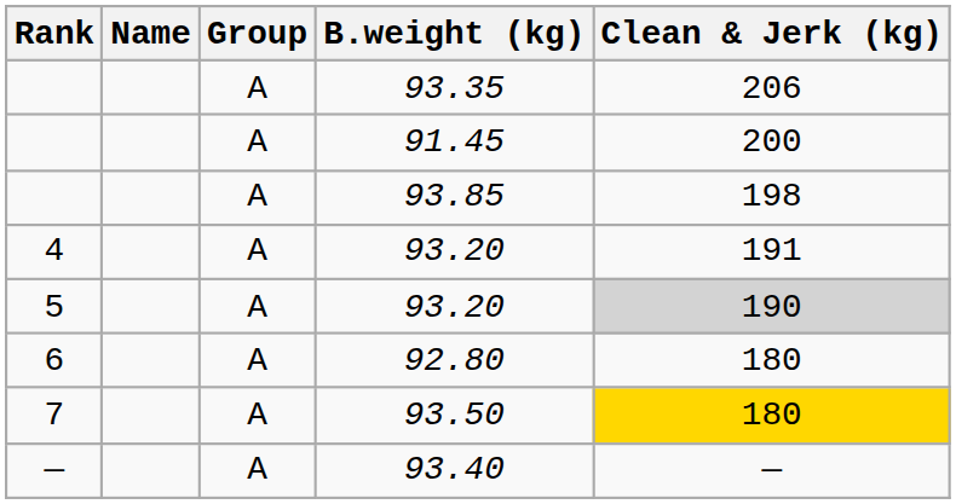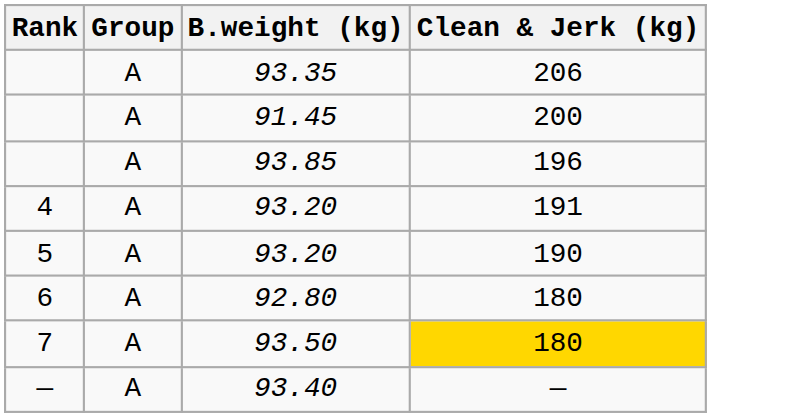- column: Name
93.85 | Clean & Jerk (kg): 198 -> 196
5 / 93.20 | Clean & Jerk (kg): lightgrey background -> no background
